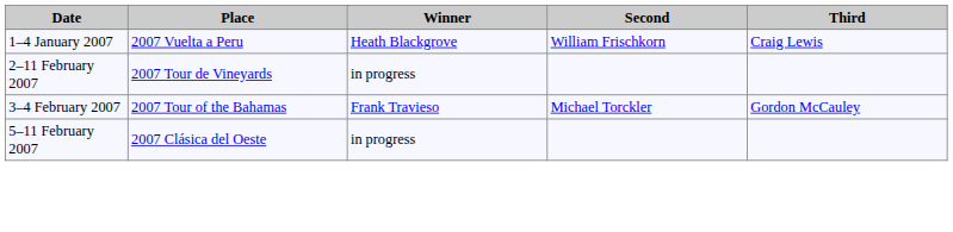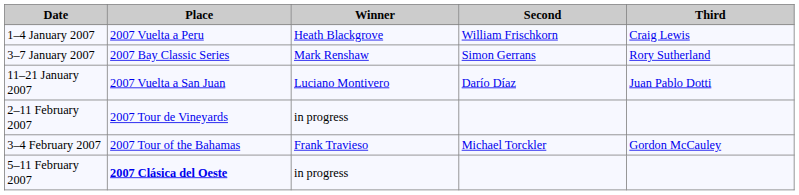+ row: 3–7 January 2007 | 2007 Bay Classic Series | Mark Renshaw | Simon Gerrans | Rory Sutherland
+ row: 11–21 January 2007 | 2007 Vuelta a San Juan | Luciano Montivero | Darío Díaz | Juan Pablo Dotti
5–11 February 2007 | Place: normal -> bold
